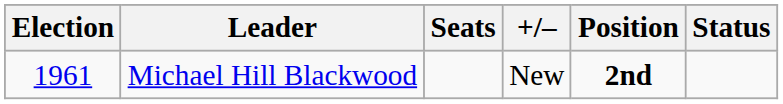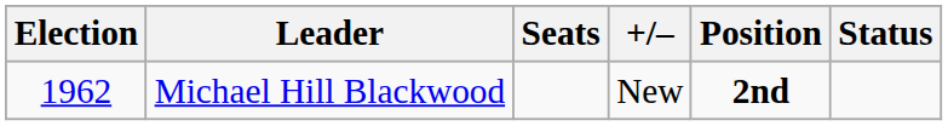Michael Hill Blackwood | Election: 1961 -> 1962
